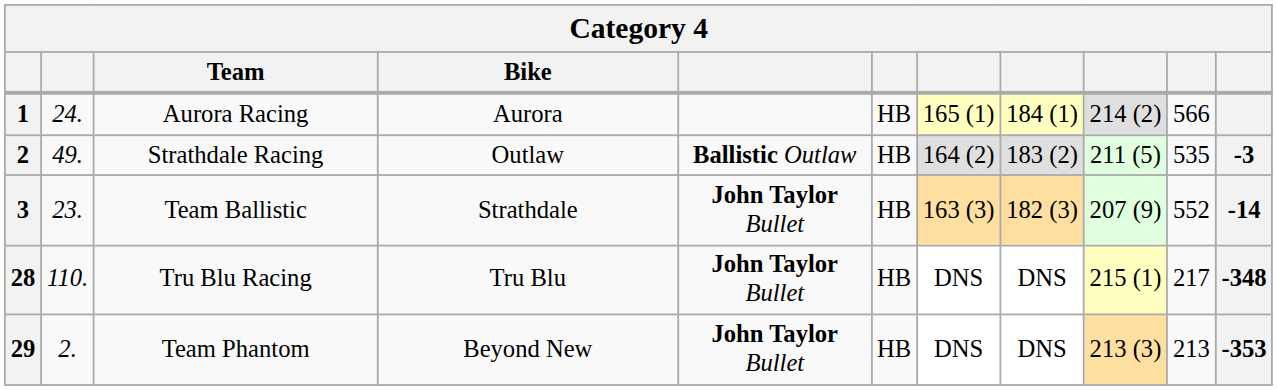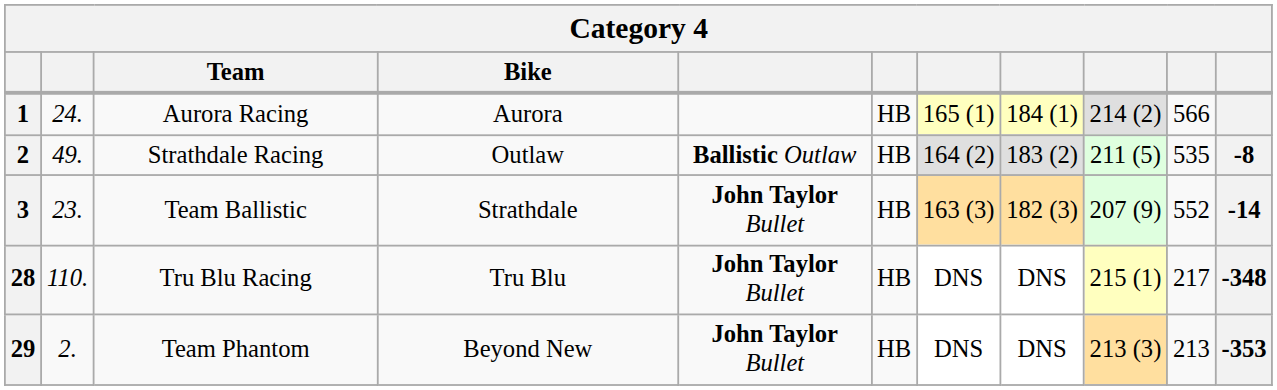2 | column 11: -3 -> -8
